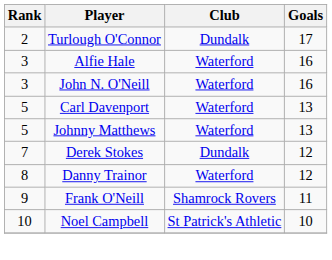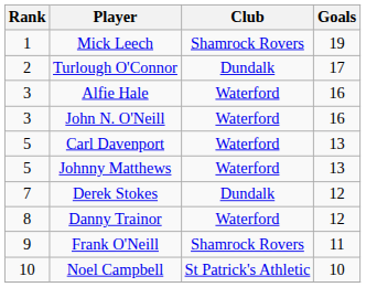+ row: 1 | Mick Leech | Shamrock Rovers | 19
